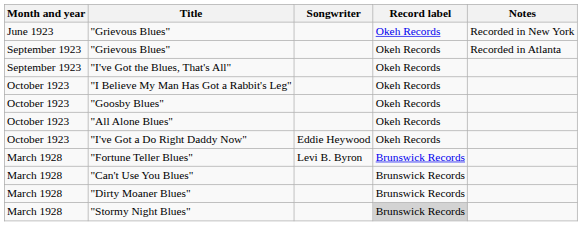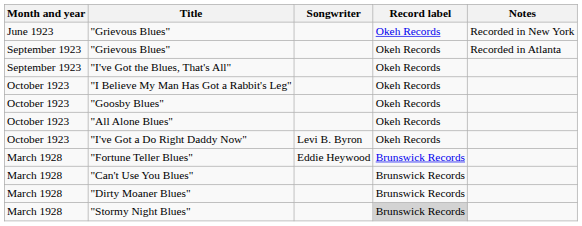"I've Got a Do Right Daddy Now" | Songwriter: Eddie Heywood -> Levi B. Byron
"Fortune Teller Blues" | Songwriter: Levi B. Byron -> Eddie Heywood
